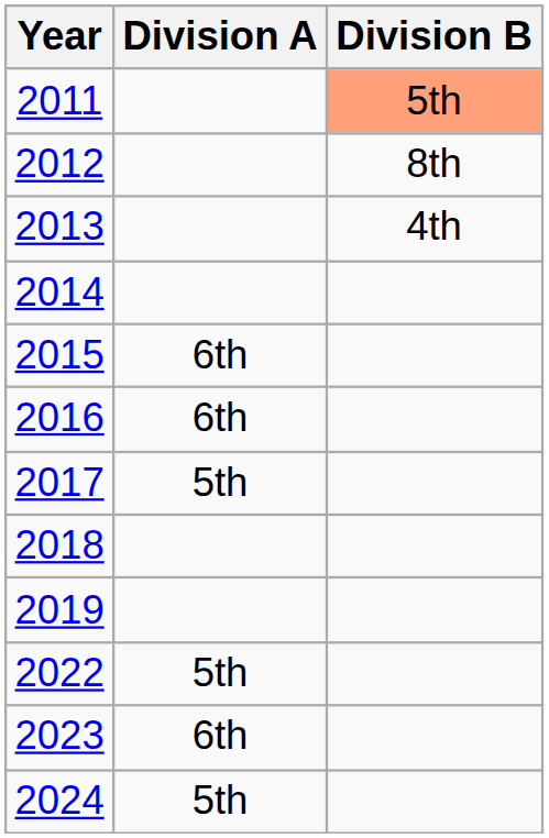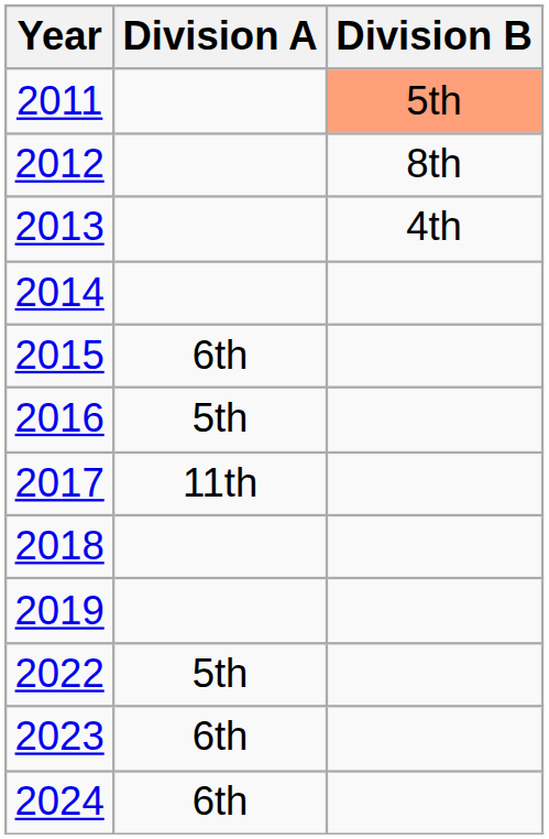2016 | Division A: 6th -> 5th
2017 | Division A: 5th -> 11th
2024 | Division A: 5th -> 6th
